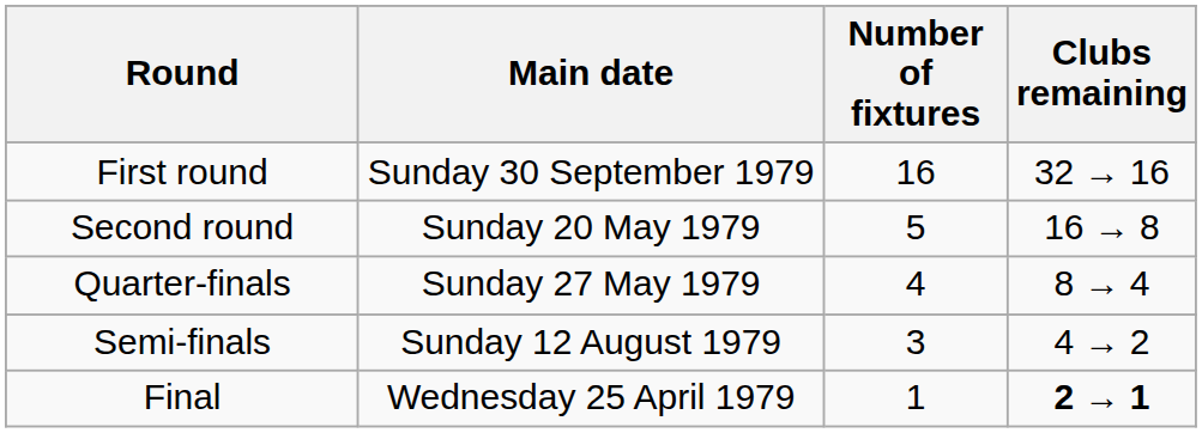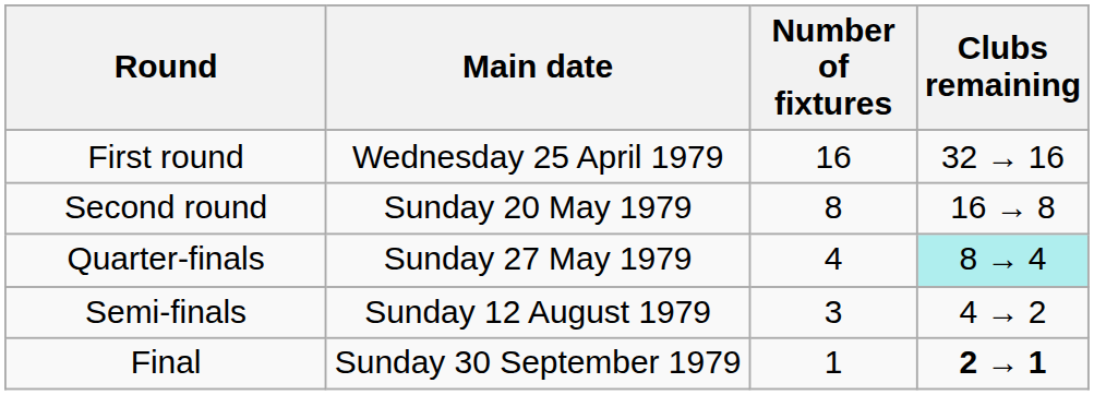First round | Main date: Sunday 30 September 1979 -> Wednesday 25 April 1979
Second round | Number of fixtures: 5 -> 8
Quarter-finals | Clubs remaining: no background -> paleturquoise background
Final | Main date: Wednesday 25 April 1979 -> Sunday 30 September 1979
